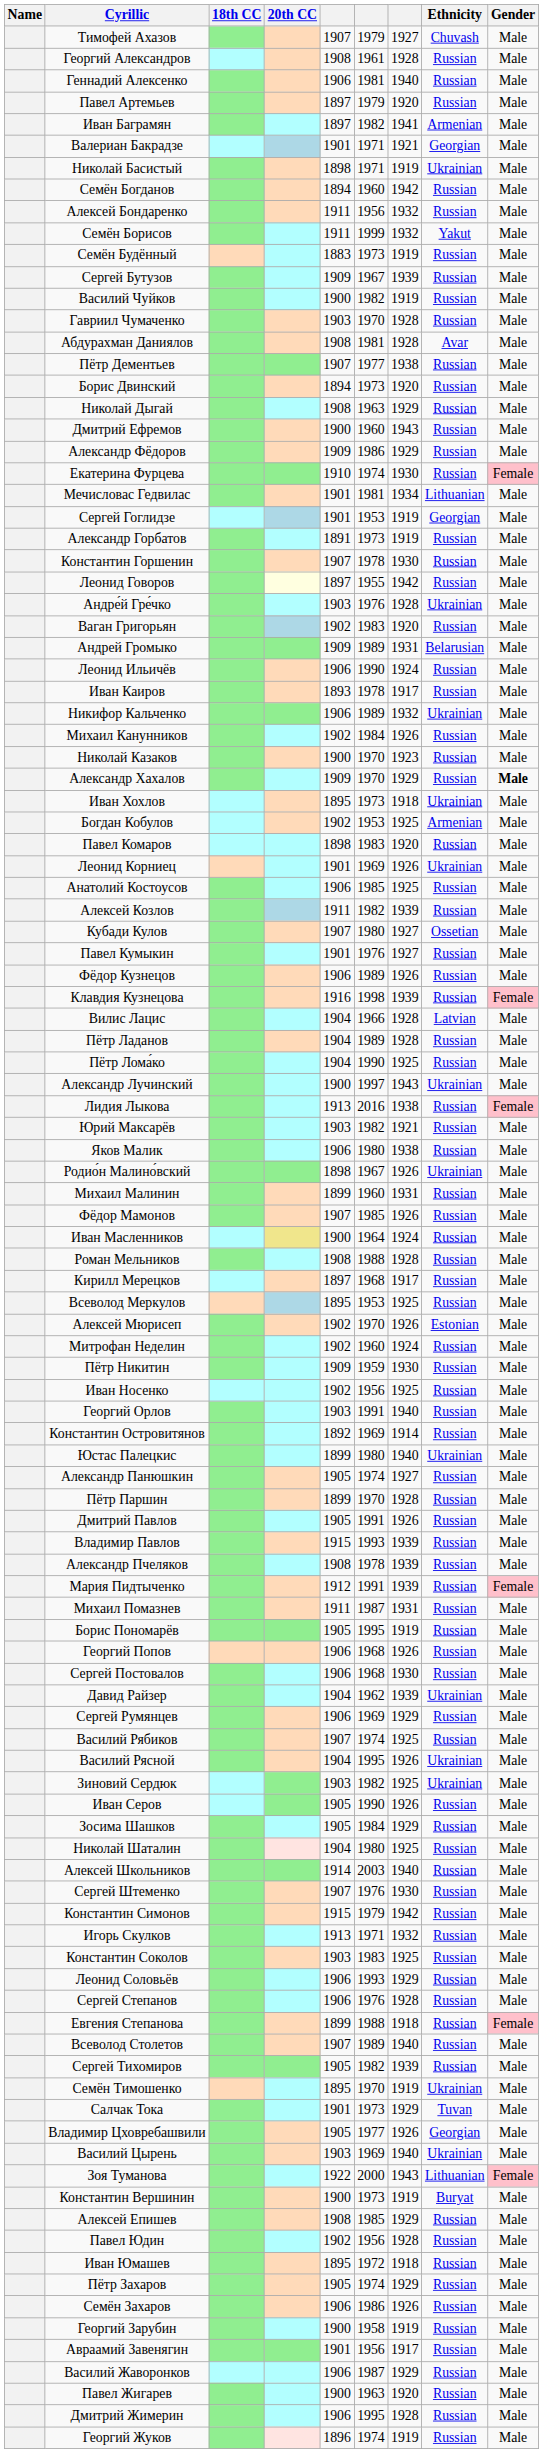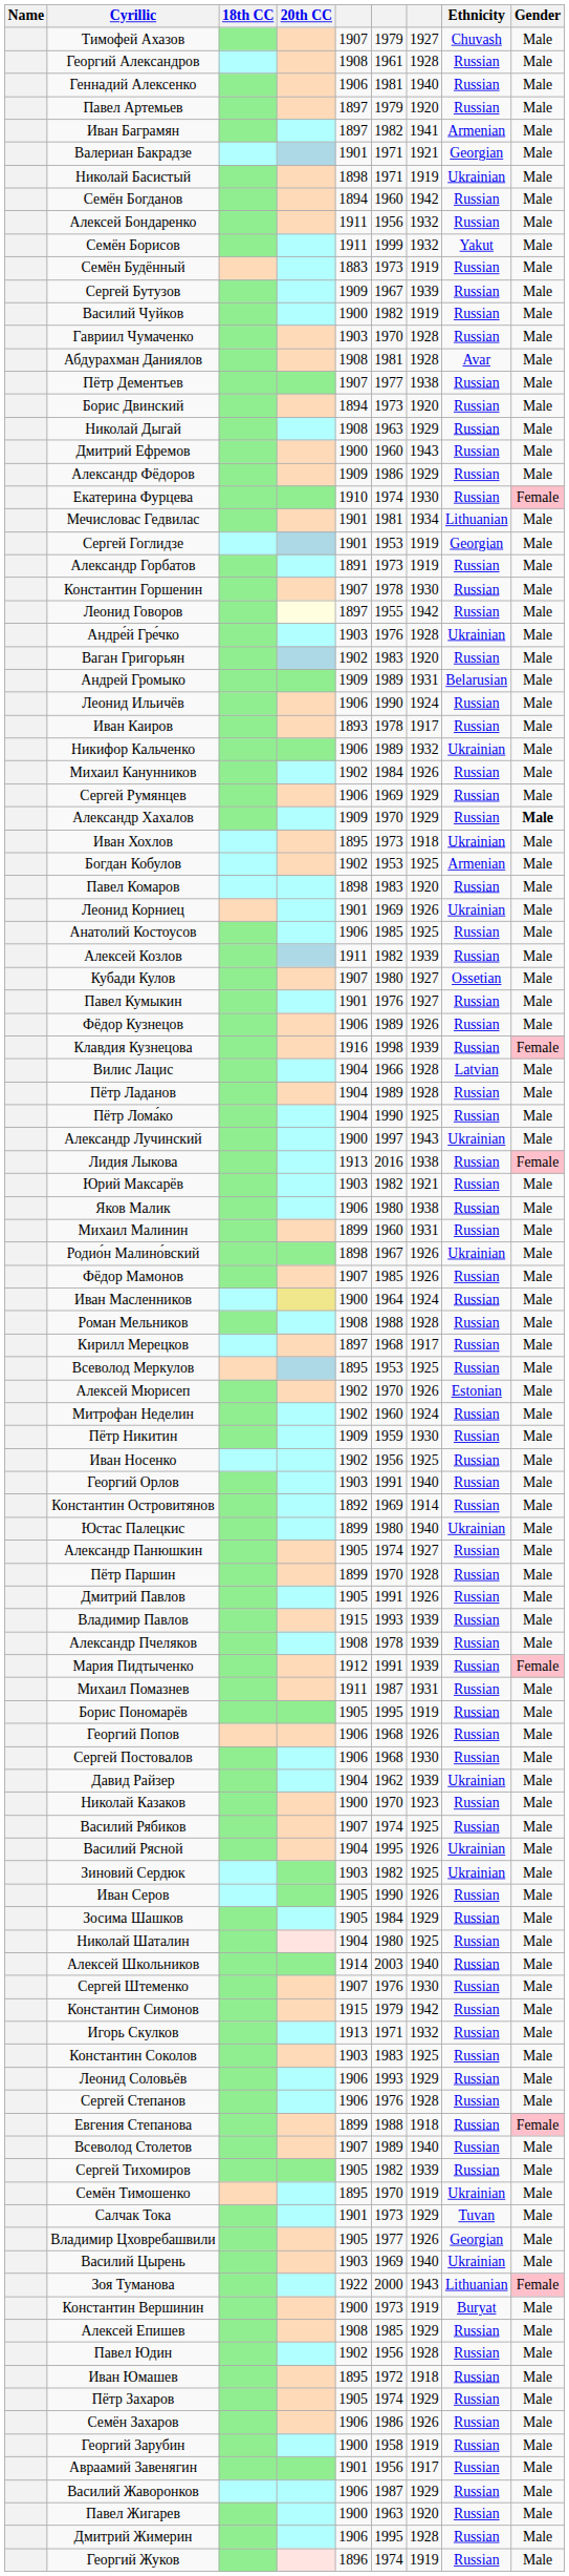rows swapped: Николай Казаков <-> Сергей Румянцев
rows swapped: Михаил Малинин <-> Родио́н Малино́вский
